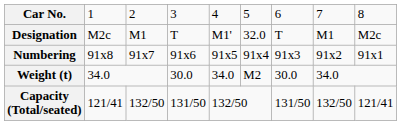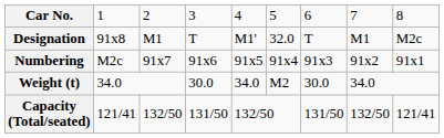Designation | column 2: M2c -> 91x8
Numbering | column 2: 91x8 -> M2c
